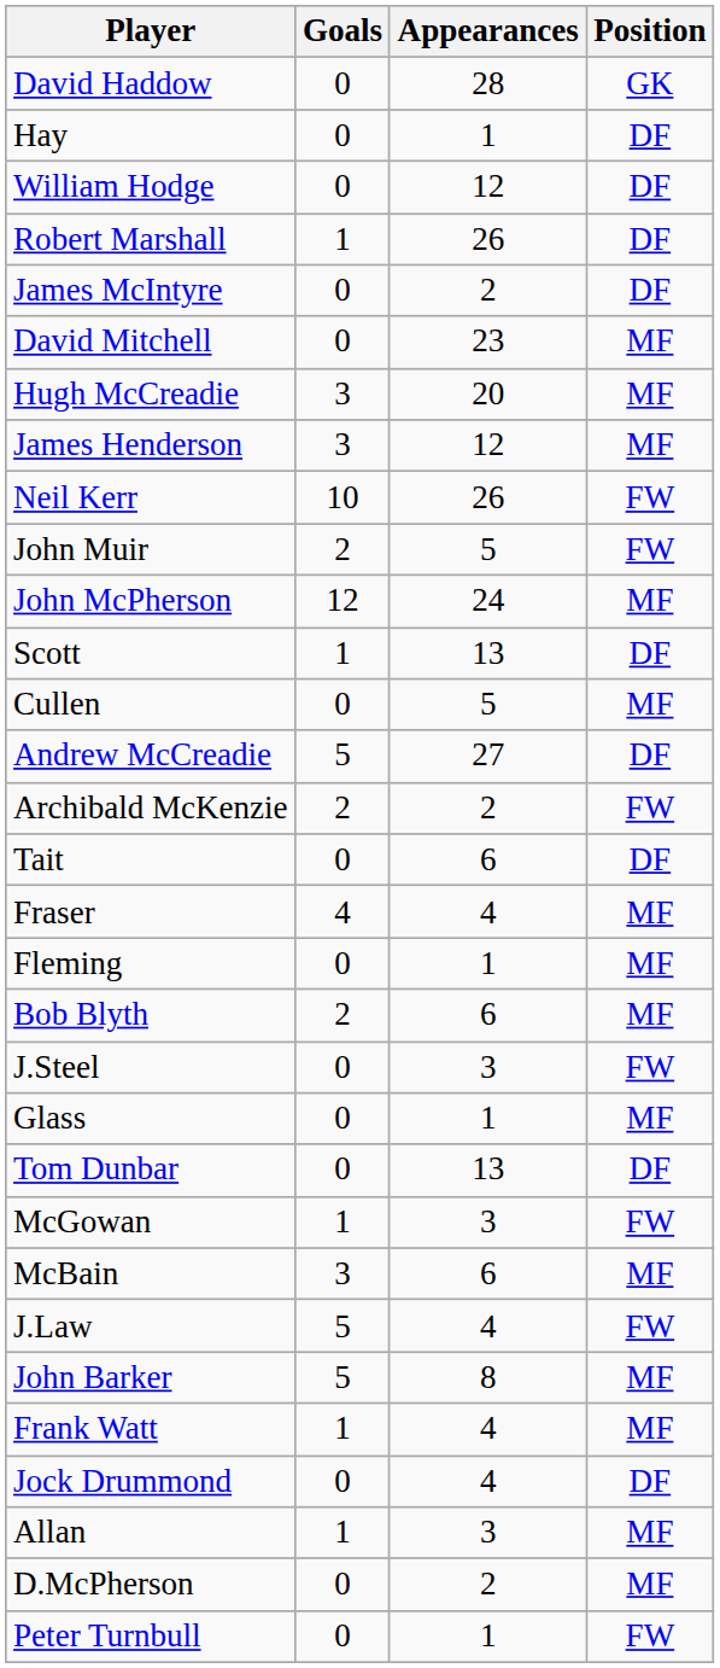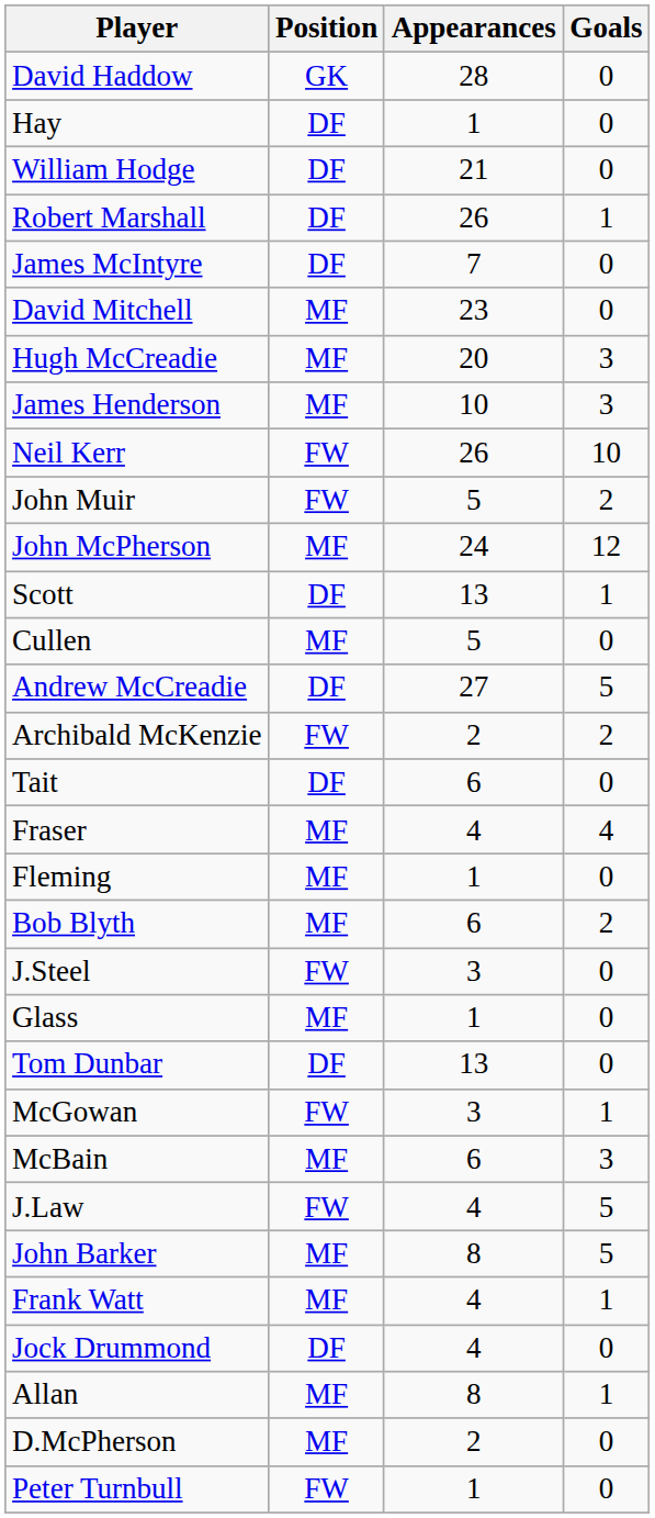columns swapped: Position <-> Goals
William Hodge | Appearances: 12 -> 21
James McIntyre | Appearances: 2 -> 7
James Henderson | Appearances: 12 -> 10
Allan | Appearances: 3 -> 8
